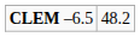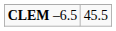CLEM –6.5 | column 2: 48.2 -> 45.5
